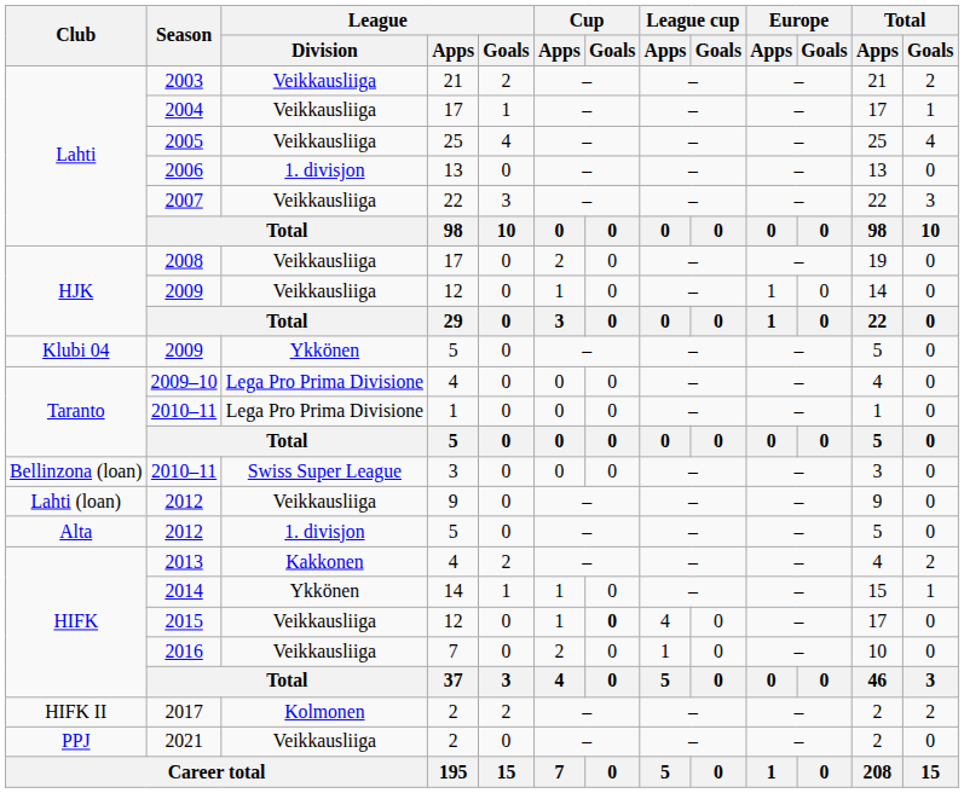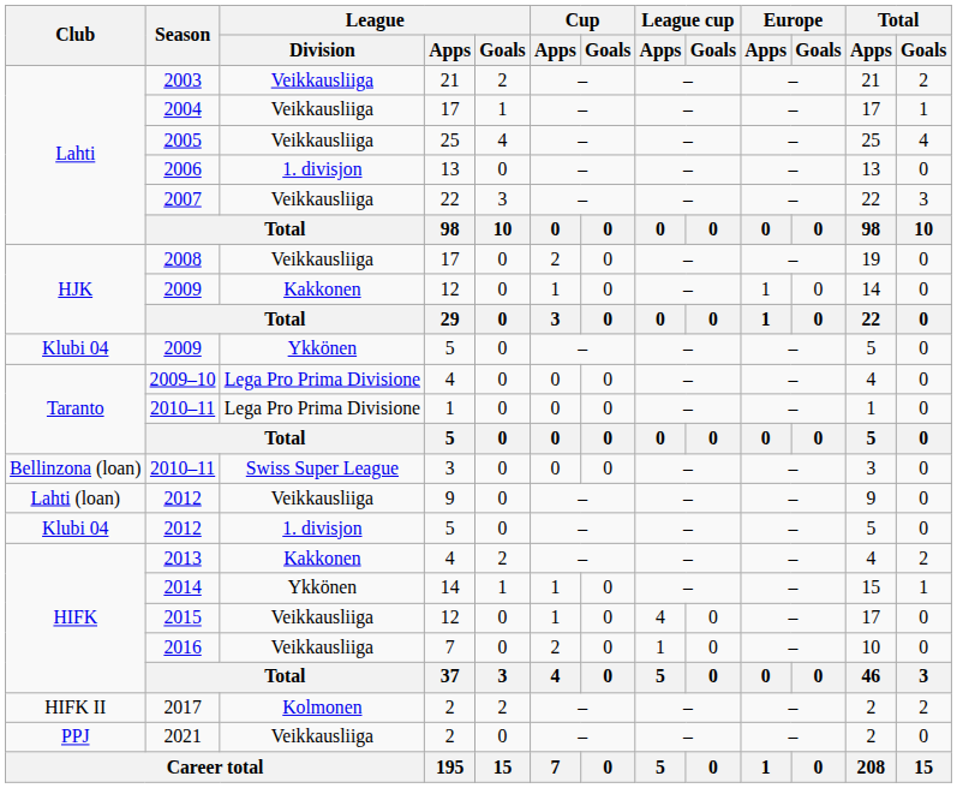2009 / 12 | League / Division: Veikkausliiga -> Kakkonen
2012 / 5 | Club: Alta -> Klubi 04
2015 | Cup / Goals: bold -> normal
